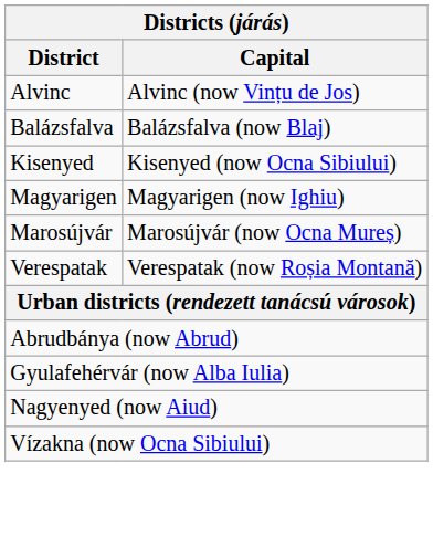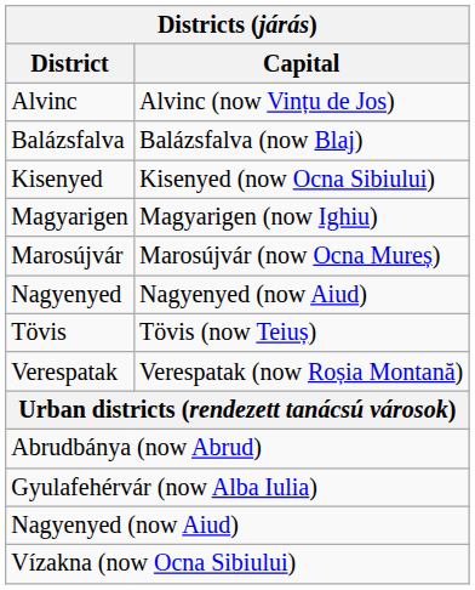+ row: Nagyenyed | Nagyenyed (now Aiud)
+ row: Tövis | Tövis (now Teiuș)
